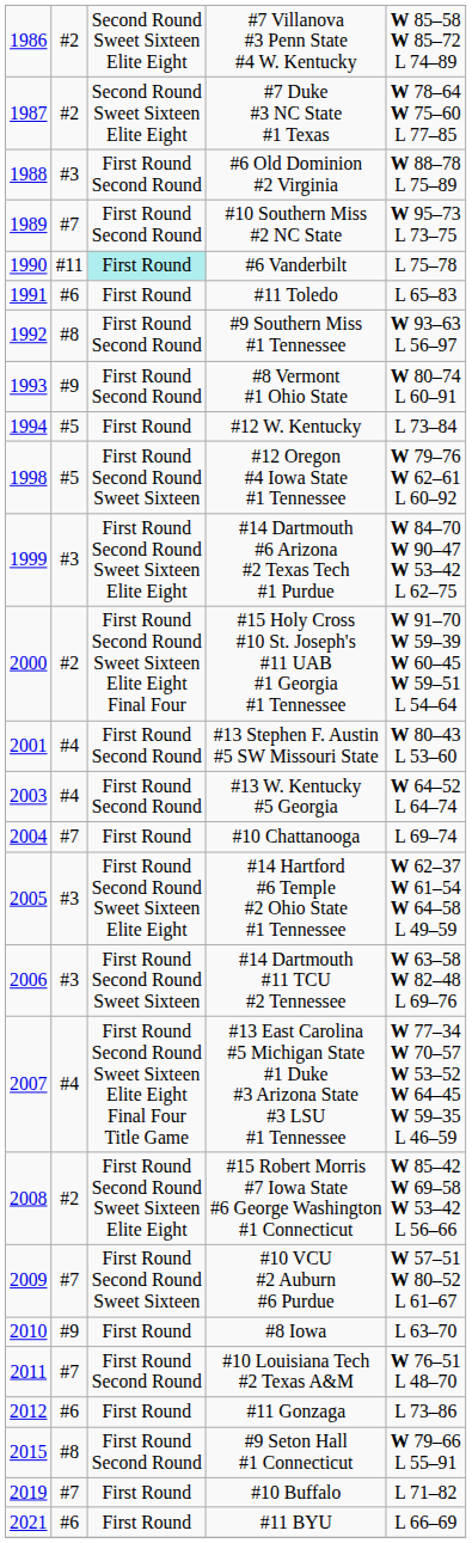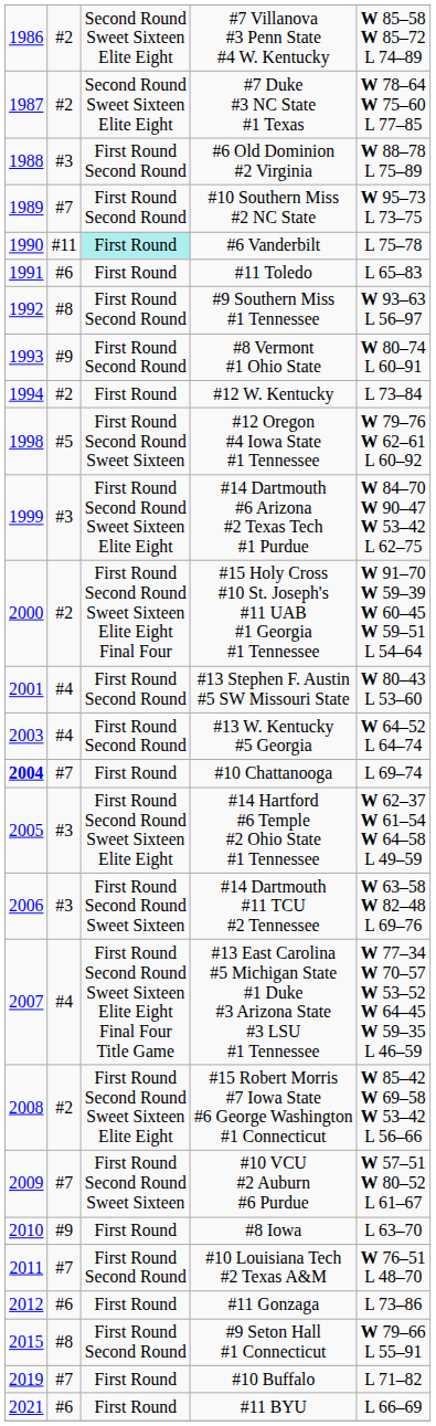#12 W. Kentucky | column 2: #5 -> #2
#10 Chattanooga | column 1: normal -> bold
